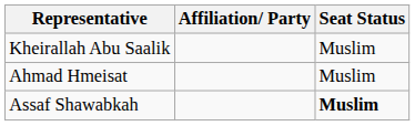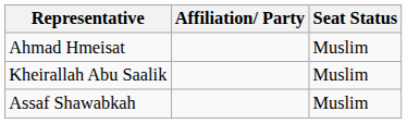rows swapped: Ahmad Hmeisat <-> Kheirallah Abu Saalik
Assaf Shawabkah | Seat Status: bold -> normal
